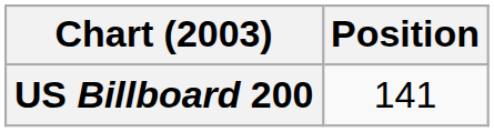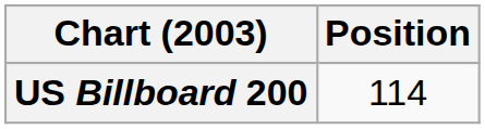US Billboard 200 | Position: 141 -> 114
